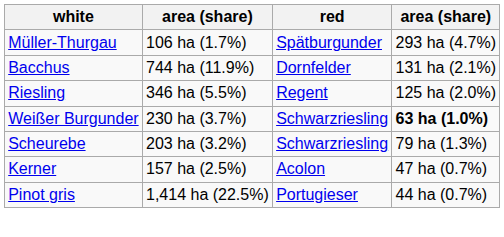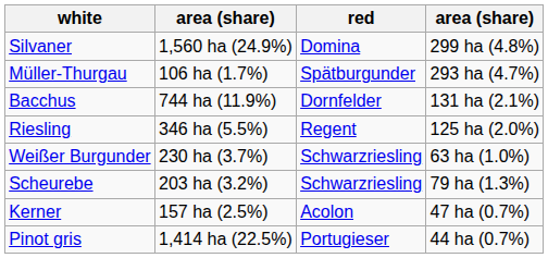+ row: Silvaner | 1,560 ha (24.9%) | Domina | 299 ha (4.8%)
Weißer Burgunder | column 4: bold -> normal
